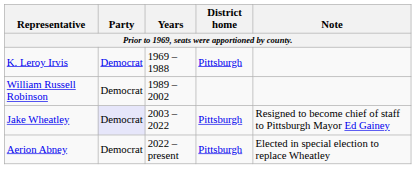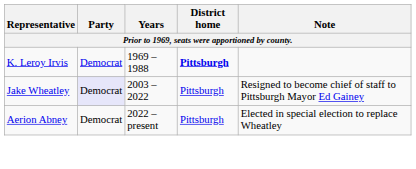K. Leroy Irvis | District home: normal -> bold
- row: William Russell Robinson | Democrat | 1989 – 2002
